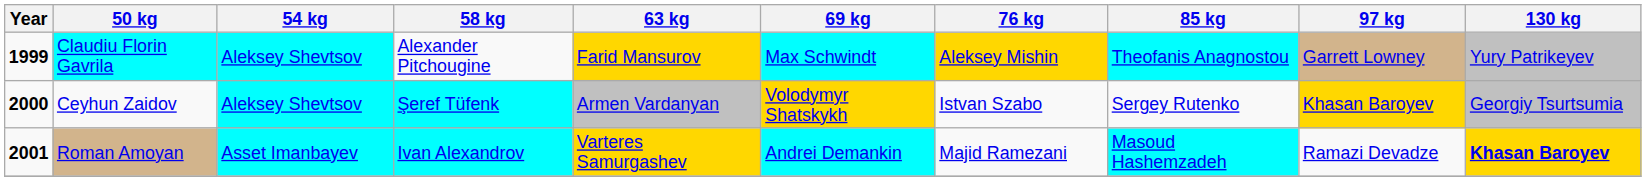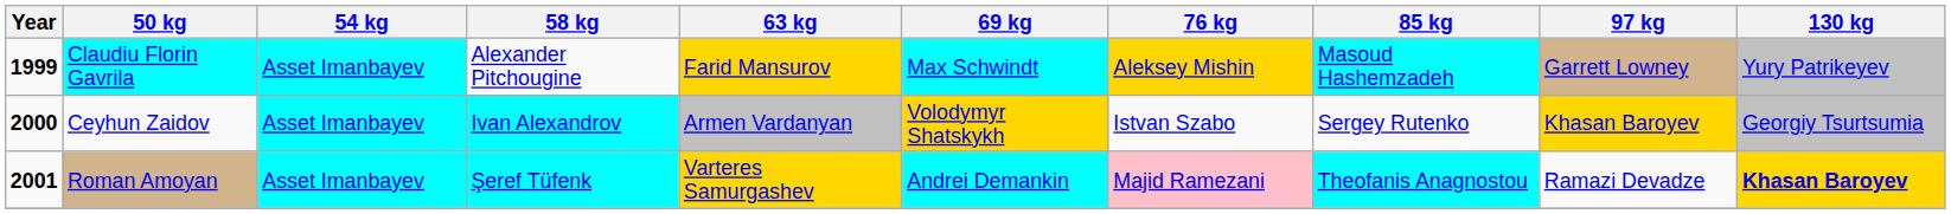Claudiu Florin Gavrila | 54 kg: Aleksey Shevtsov -> Asset Imanbayev
Claudiu Florin Gavrila | 85 kg: Theofanis Anagnostou -> Masoud Hashemzadeh
Ceyhun Zaidov | 54 kg: Aleksey Shevtsov -> Asset Imanbayev
Ceyhun Zaidov | 58 kg: Şeref Tüfenk -> Ivan Alexandrov
Roman Amoyan | 58 kg: Ivan Alexandrov -> Şeref Tüfenk
Roman Amoyan | 76 kg: no background -> pink background
Roman Amoyan | 85 kg: Masoud Hashemzadeh -> Theofanis Anagnostou
